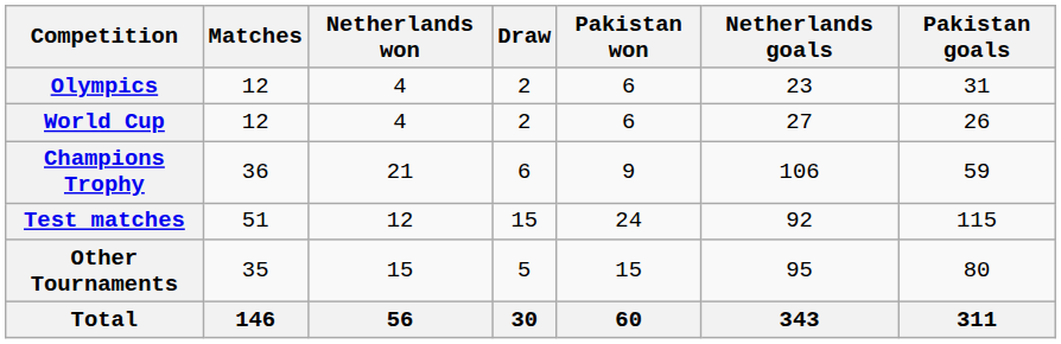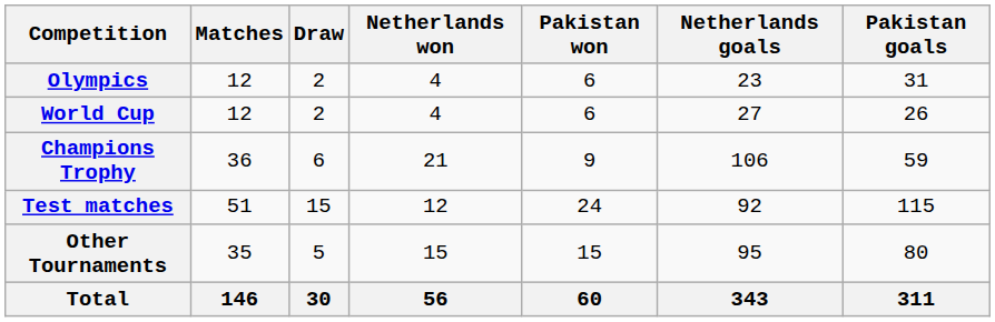columns swapped: Netherlands won <-> Draw
